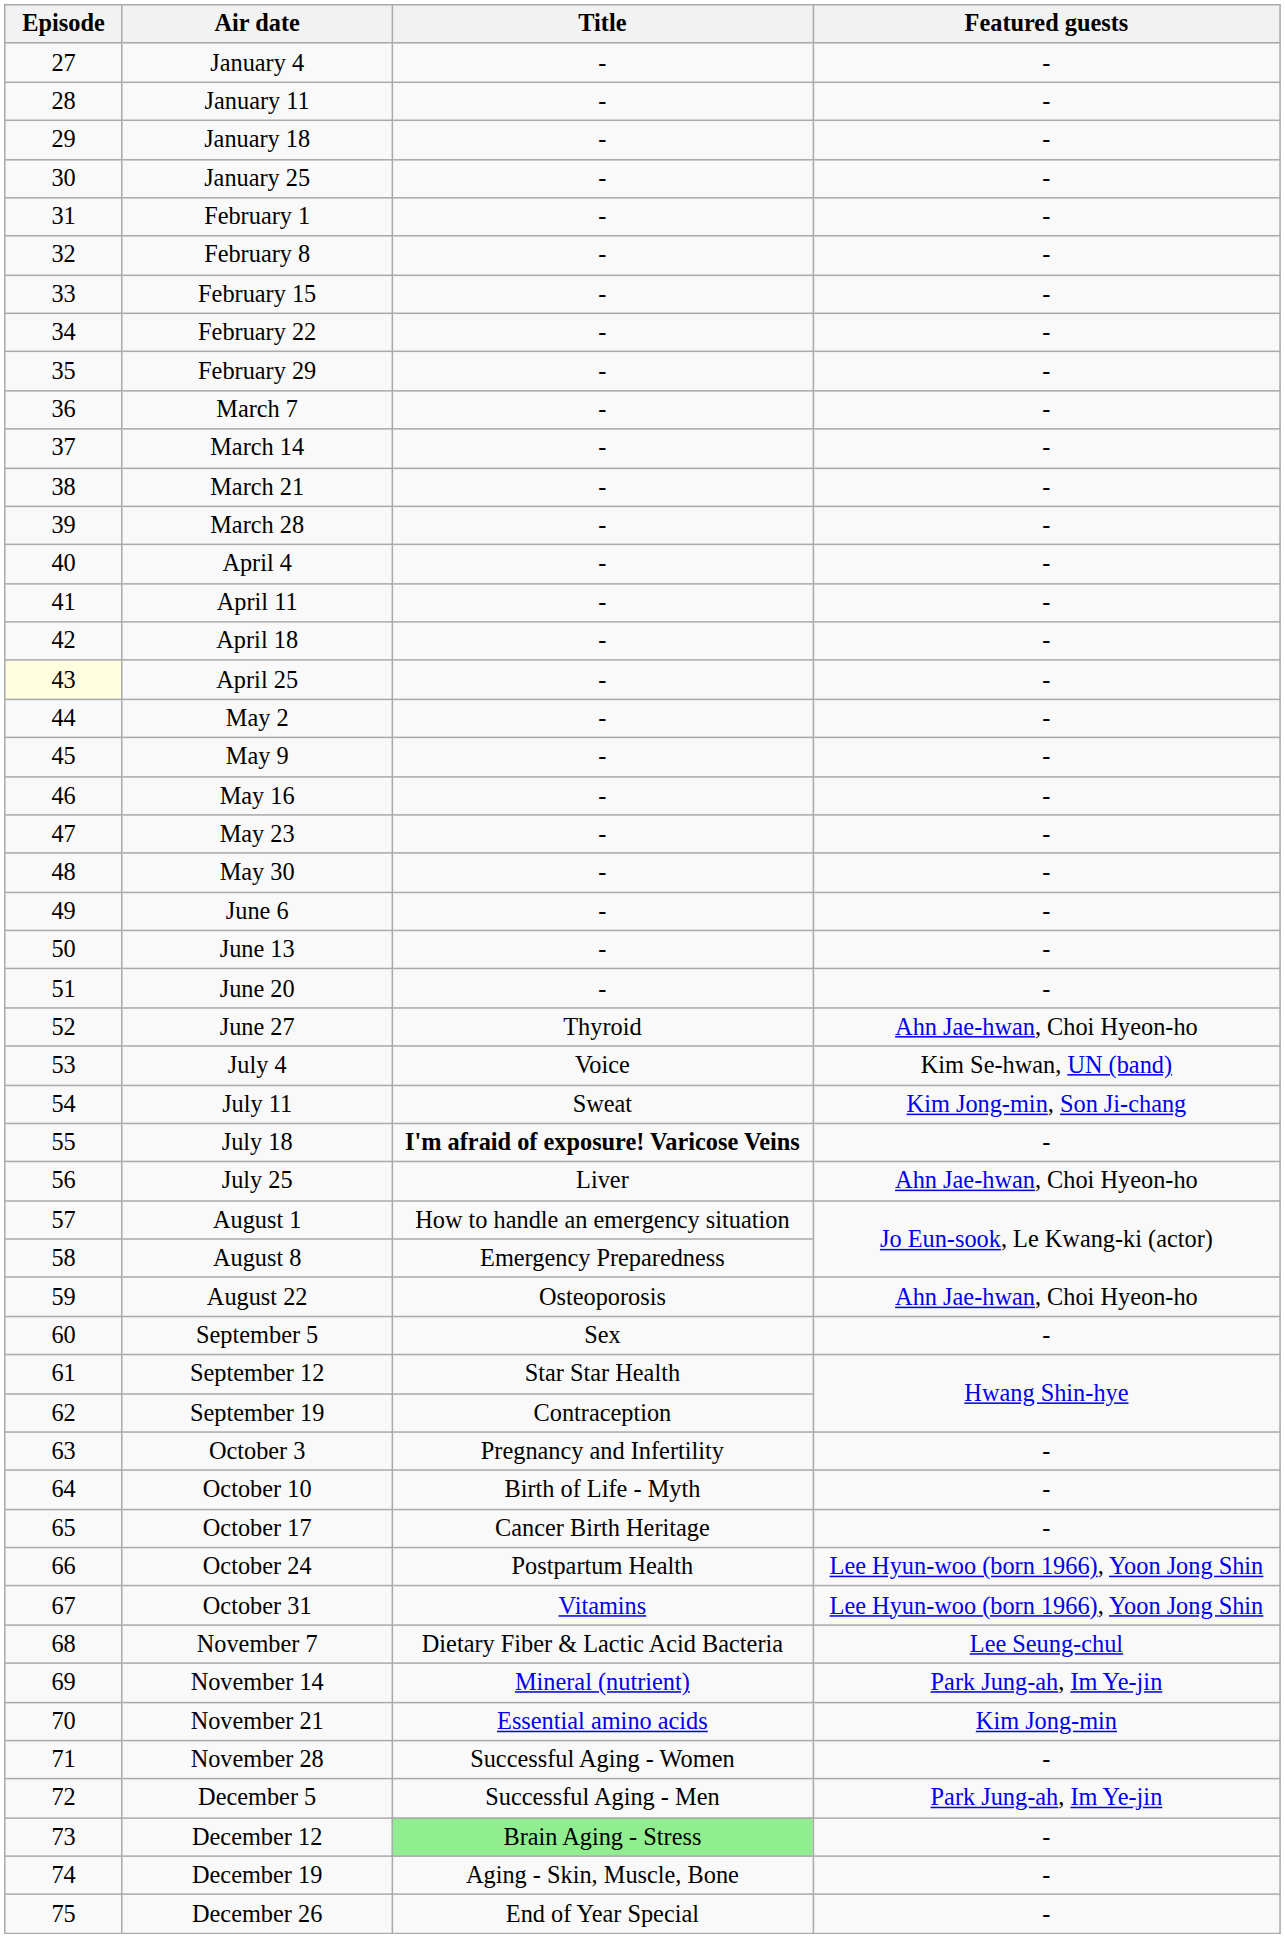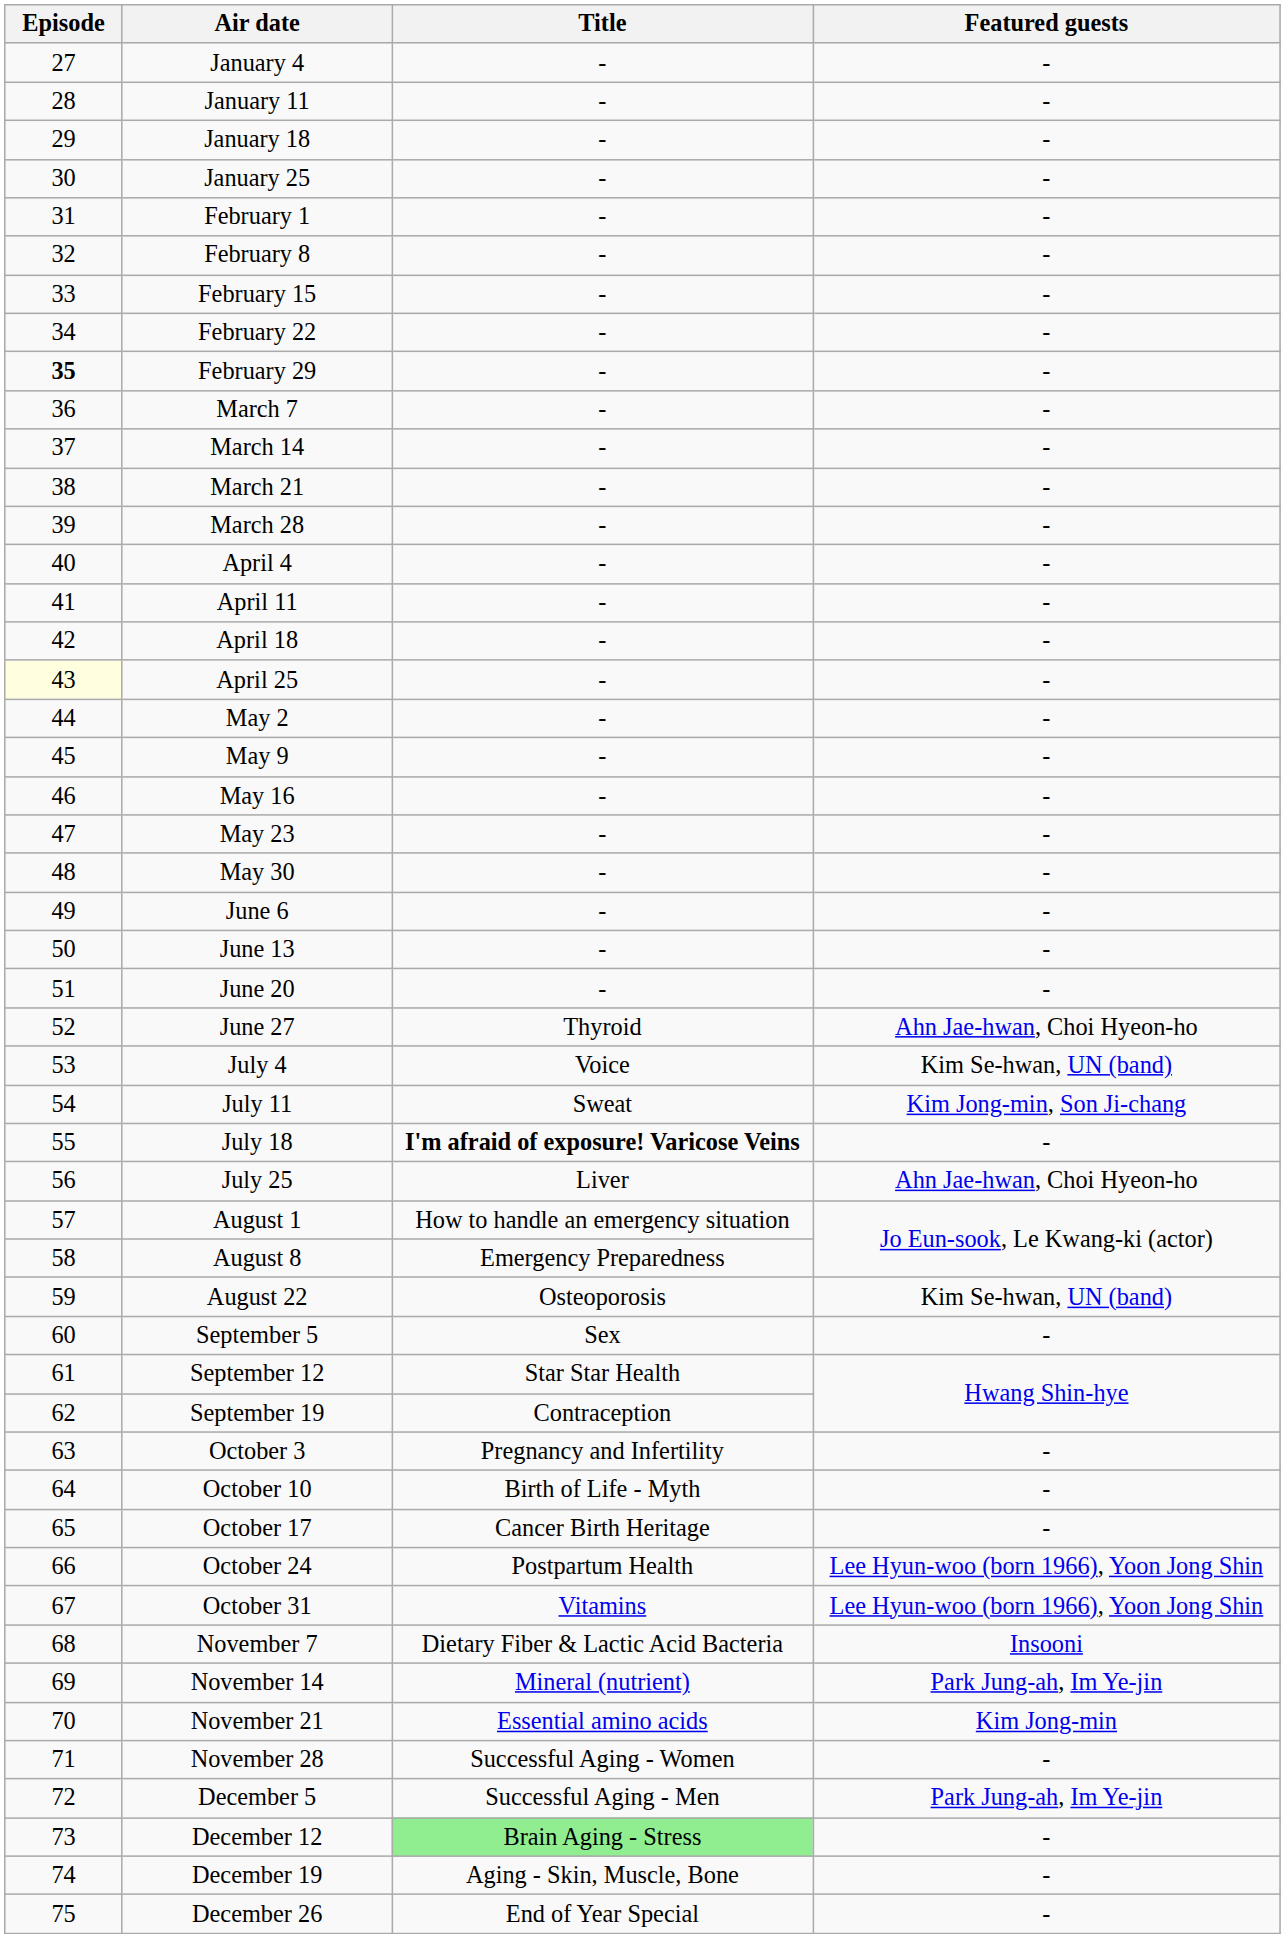February 29 | Episode: normal -> bold
August 22 | Featured guests: Ahn Jae-hwan, Choi Hyeon-ho -> Kim Se-hwan, UN (band)
November 7 | Featured guests: Lee Seung-chul -> Insooni
